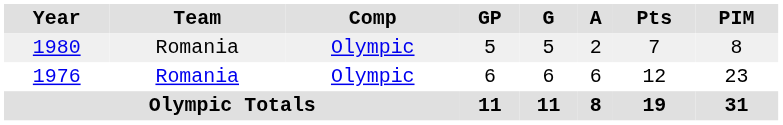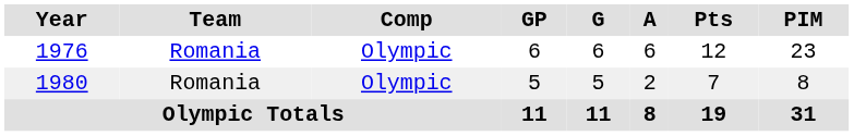rows swapped: 1976 <-> 1980
